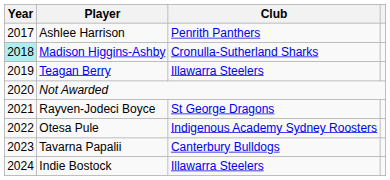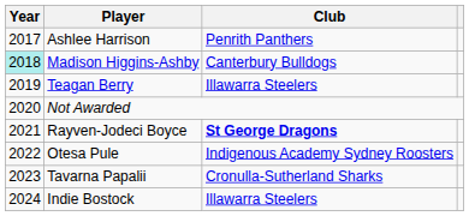Madison Higgins-Ashby | Club: Cronulla-Sutherland Sharks -> Canterbury Bulldogs
Rayven-Jodeci Boyce | Club: normal -> bold
Tavarna Papalii | Club: Canterbury Bulldogs -> Cronulla-Sutherland Sharks
